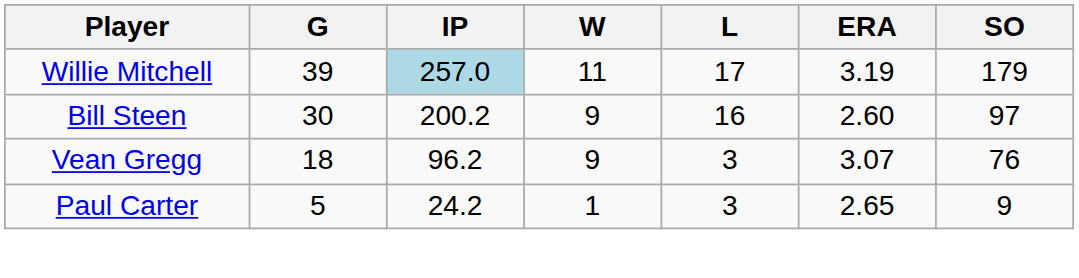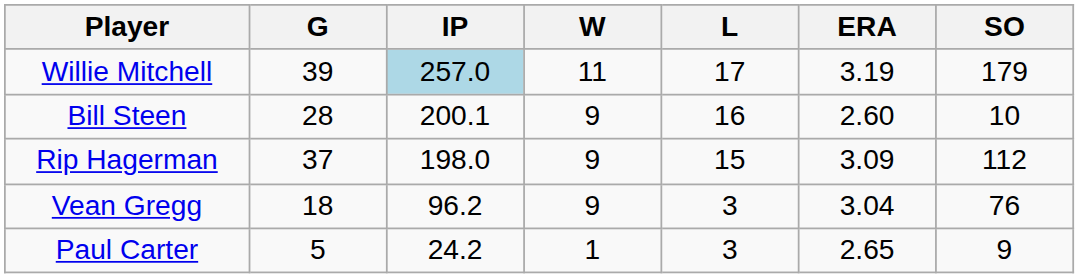Bill Steen | G: 30 -> 28
Bill Steen | IP: 200.2 -> 200.1
Bill Steen | SO: 97 -> 10
+ row: Rip Hagerman | 37 | 198.0 | 9 | 15 | 3.09 | 112
Vean Gregg | ERA: 3.07 -> 3.04
